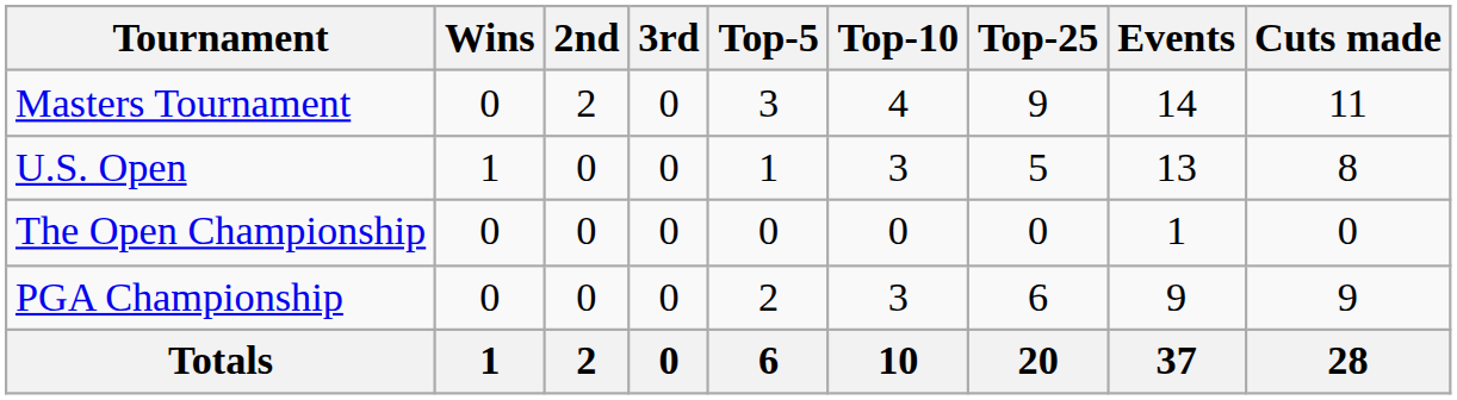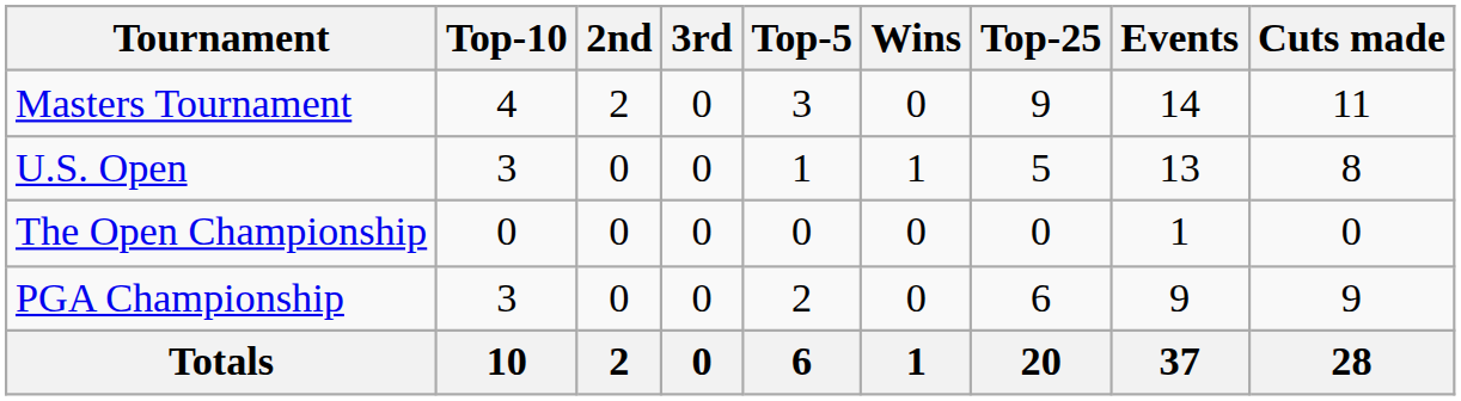columns swapped: Wins <-> Top-10
